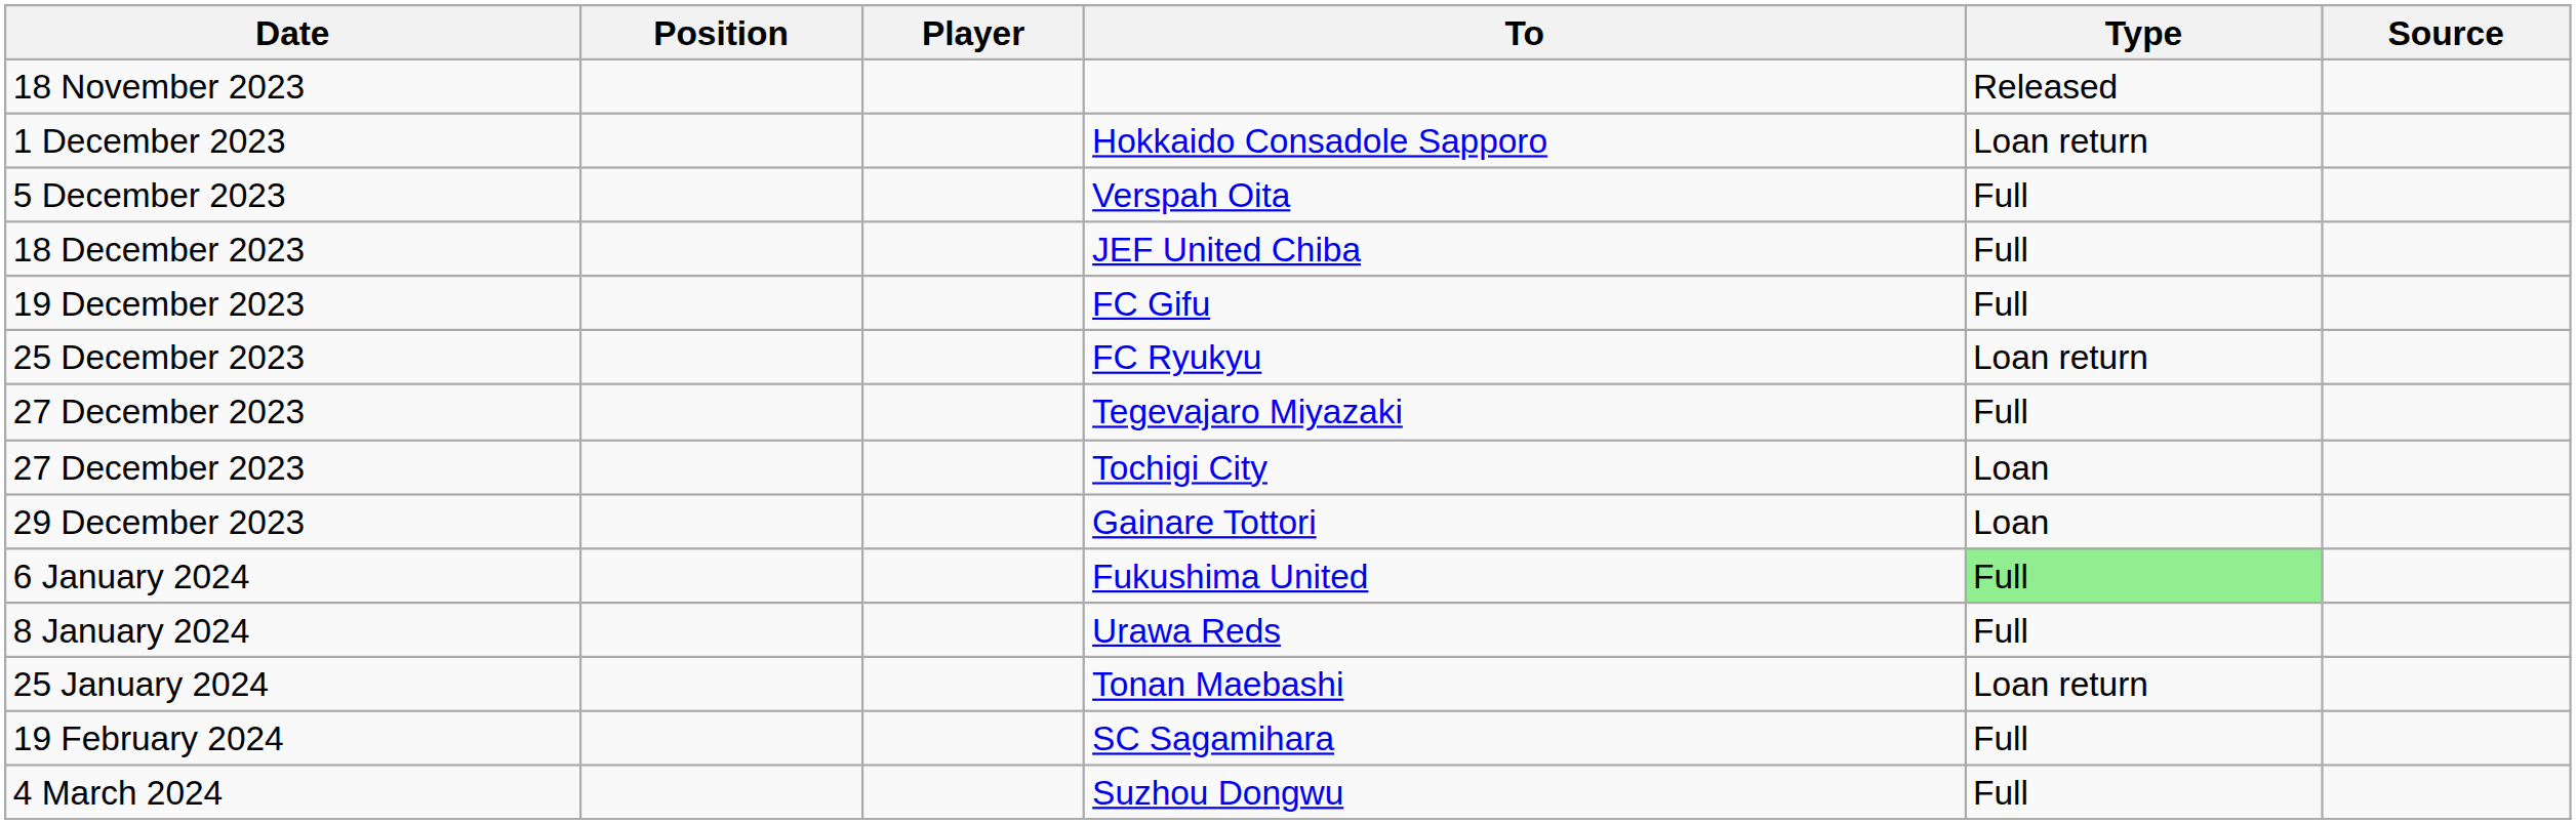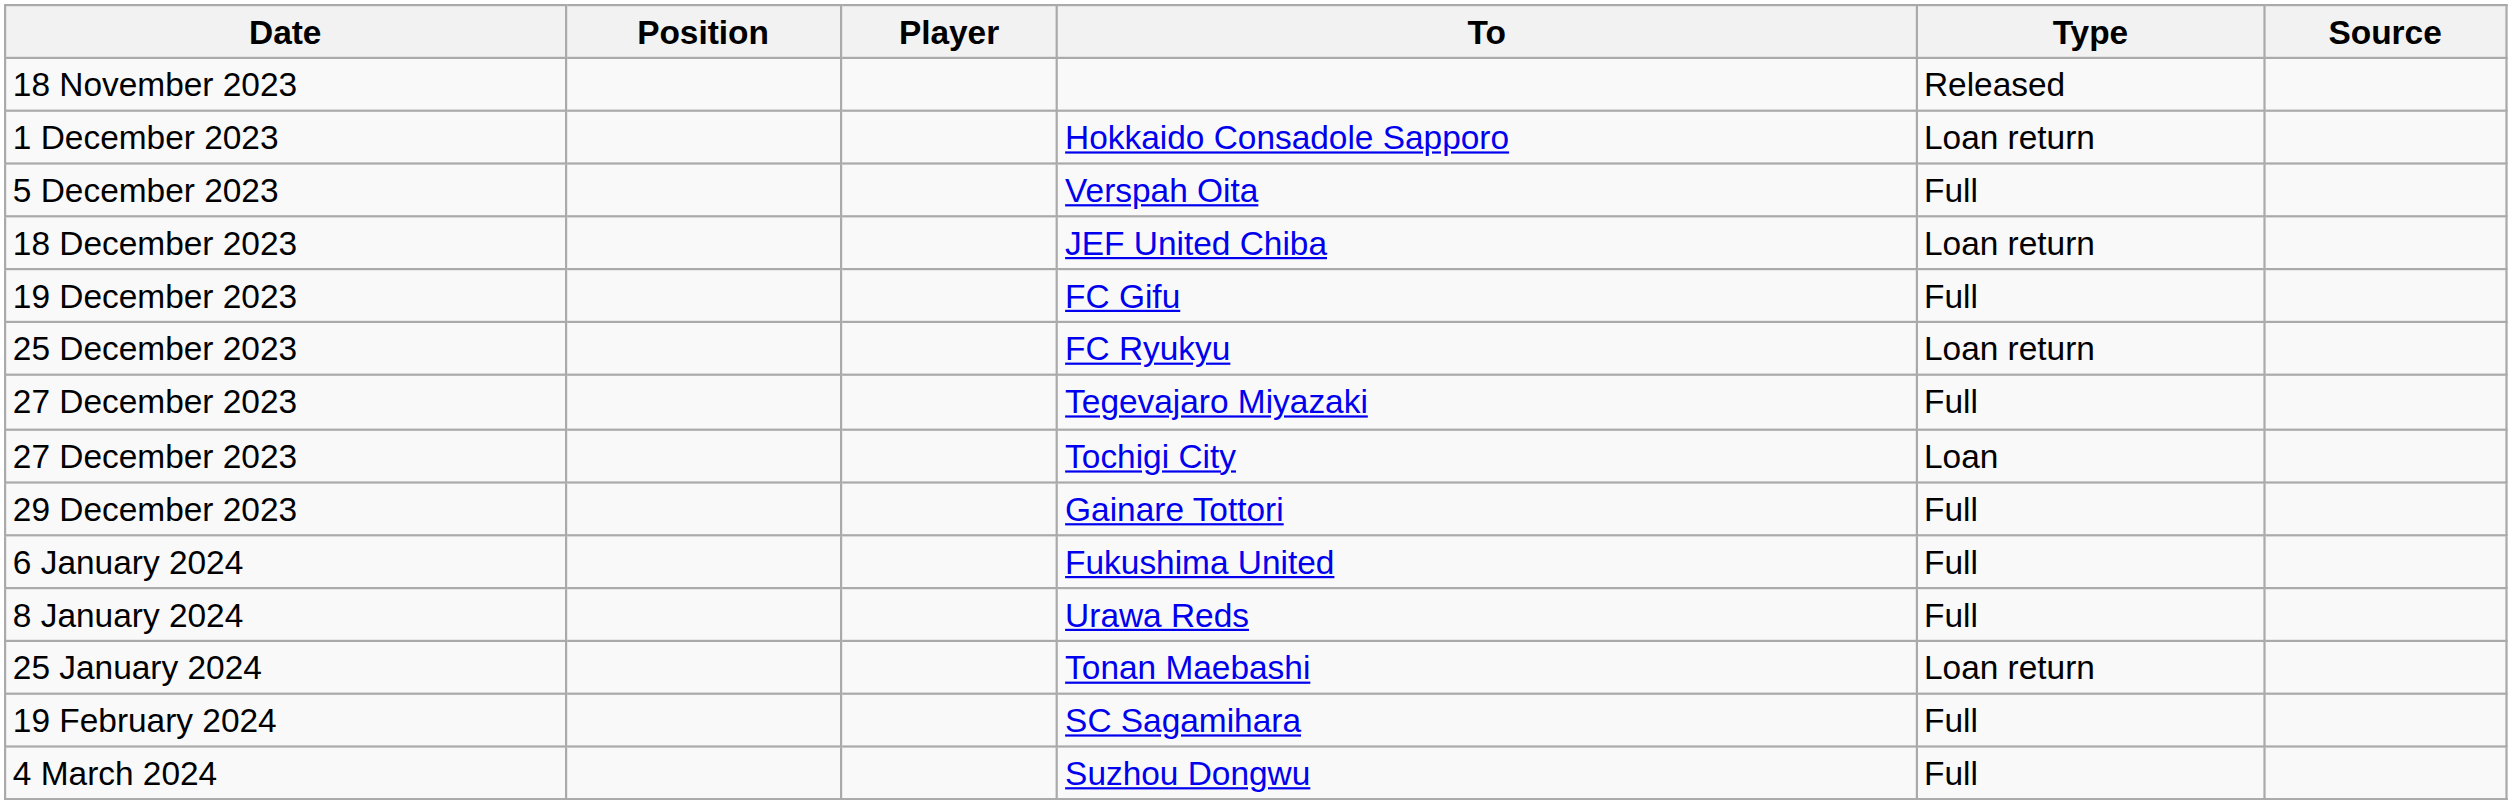JEF United Chiba | Type: Full -> Loan return
Gainare Tottori | Type: Loan -> Full
Fukushima United | Type: lightgreen background -> no background
